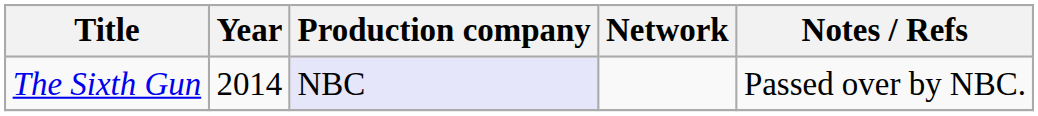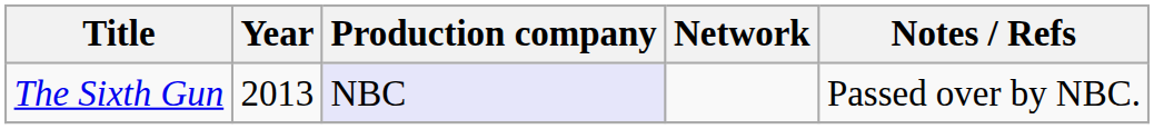The Sixth Gun | Year: 2014 -> 2013
